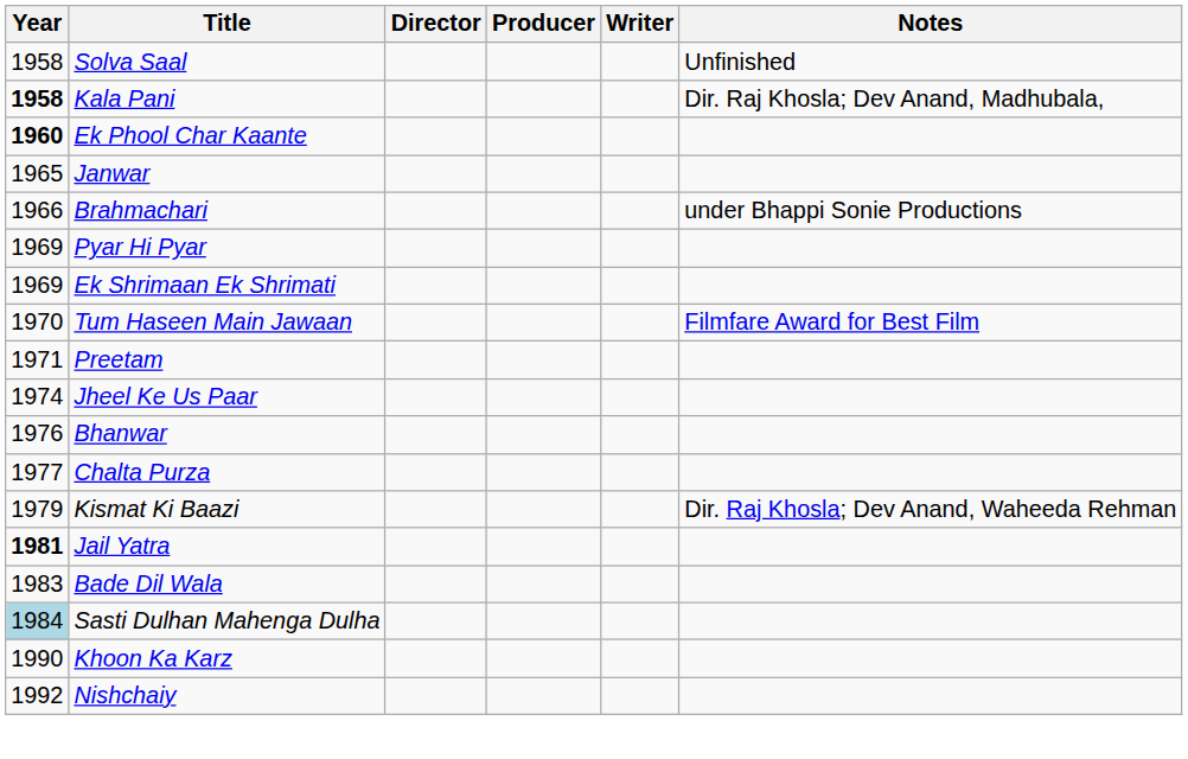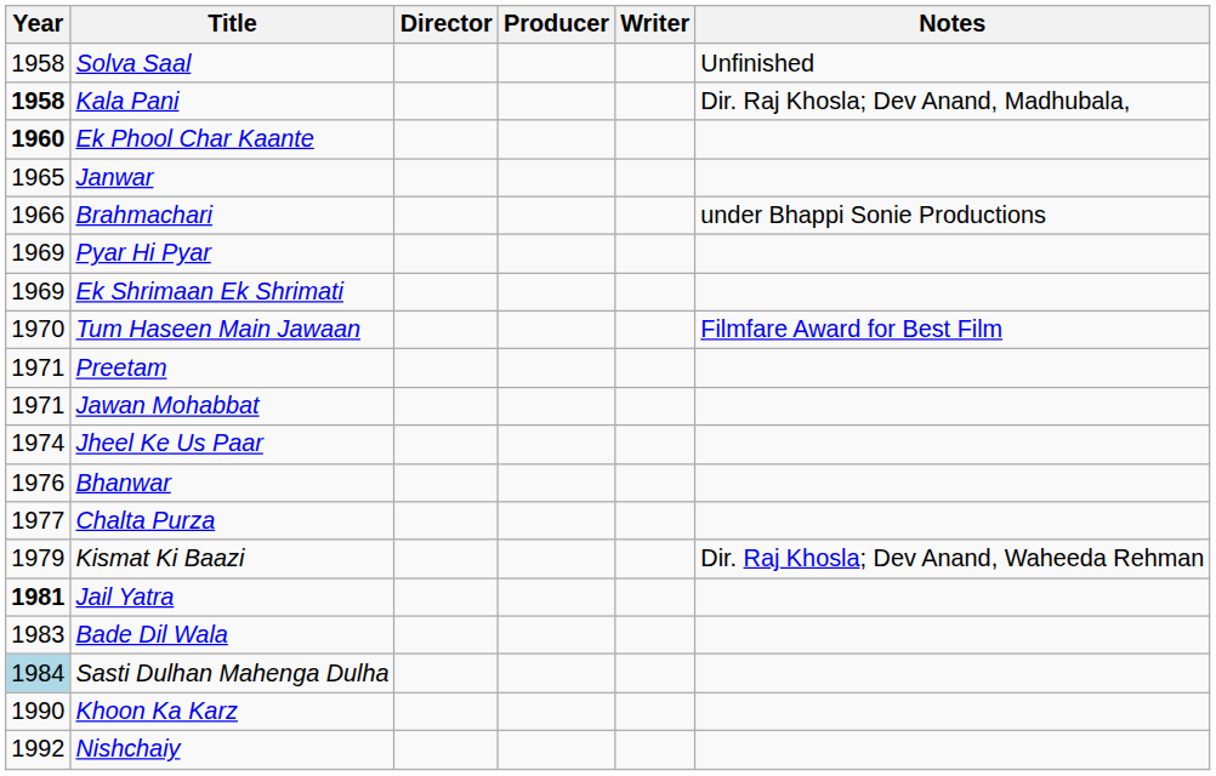+ row: 1971 | Jawan Mohabbat
